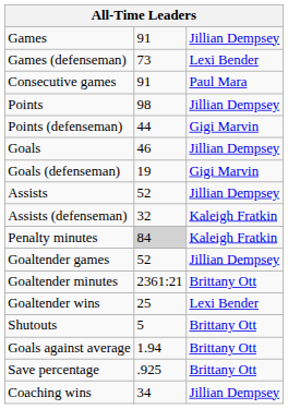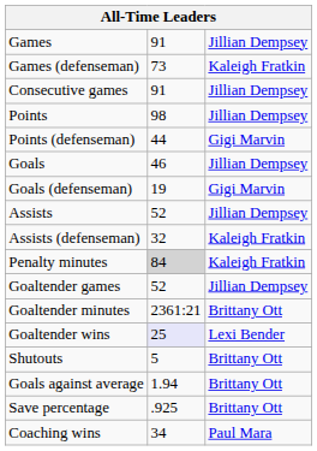Games (defenseman) | column 3: Lexi Bender -> Kaleigh Fratkin
Consecutive games | column 3: Paul Mara -> Jillian Dempsey
Goaltender wins | column 2: no background -> lavender background
Coaching wins | column 3: Jillian Dempsey -> Paul Mara
